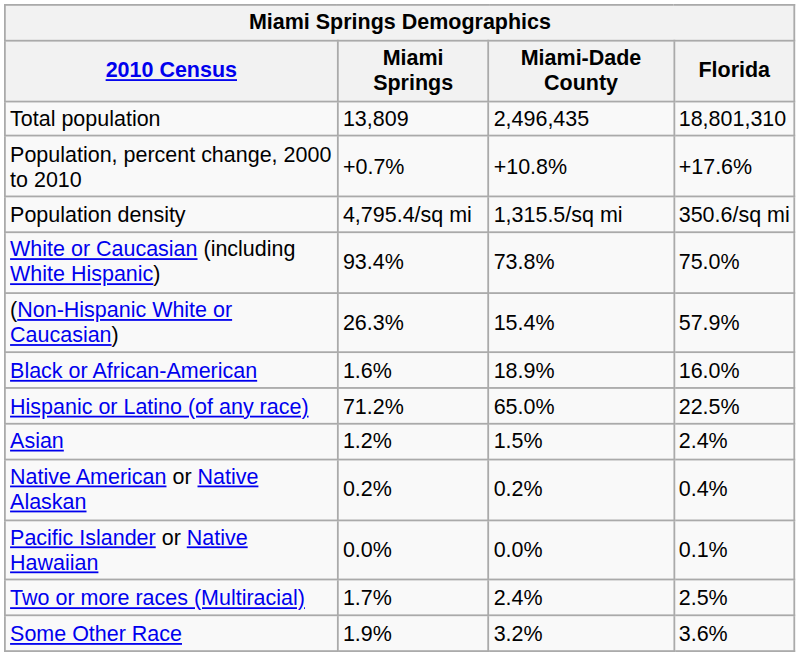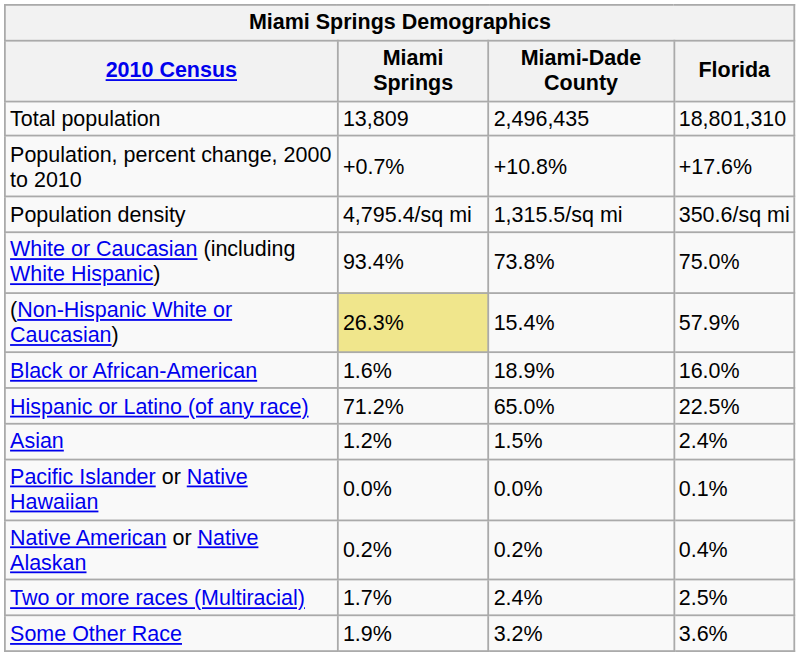(Non-Hispanic White or Caucasian) | Miami Springs: no background -> khaki background
rows swapped: Native American or Native Alaskan <-> Pacific Islander or Native Hawaiian
